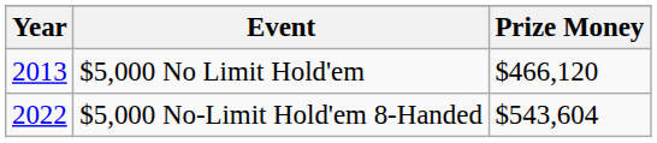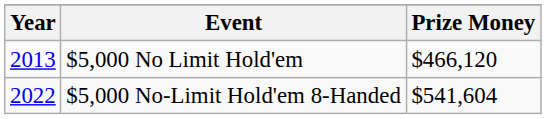$5,000 No-Limit Hold'em 8-Handed | Prize Money: $543,604 -> $541,604
